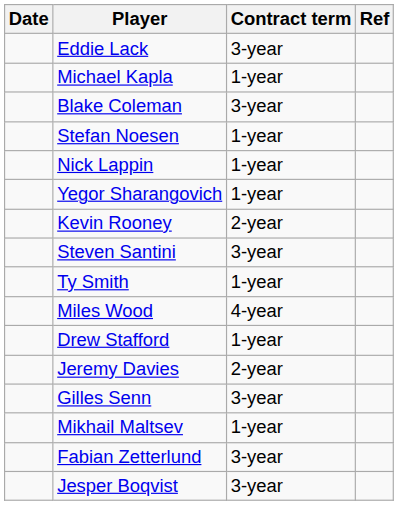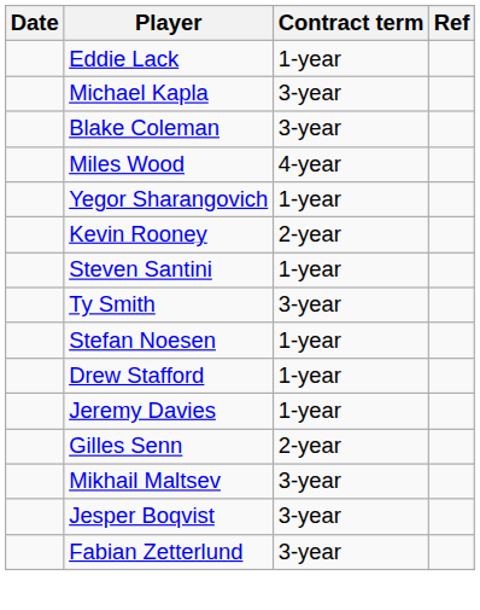Eddie Lack | Contract term: 3-year -> 1-year
Michael Kapla | Contract term: 1-year -> 3-year
rows swapped: Stefan Noesen <-> Miles Wood
- row: Nick Lappin | 1-year
Steven Santini | Contract term: 3-year -> 1-year
Ty Smith | Contract term: 1-year -> 3-year
Jeremy Davies | Contract term: 2-year -> 1-year
Gilles Senn | Contract term: 3-year -> 2-year
Mikhail Maltsev | Contract term: 1-year -> 3-year
rows swapped: Fabian Zetterlund <-> Jesper Boqvist
